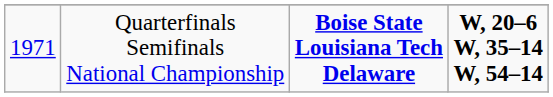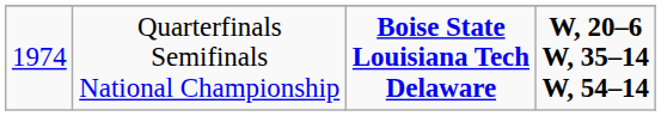Quarterfinals Semifinals National Championship | column 1: 1971 -> 1974
